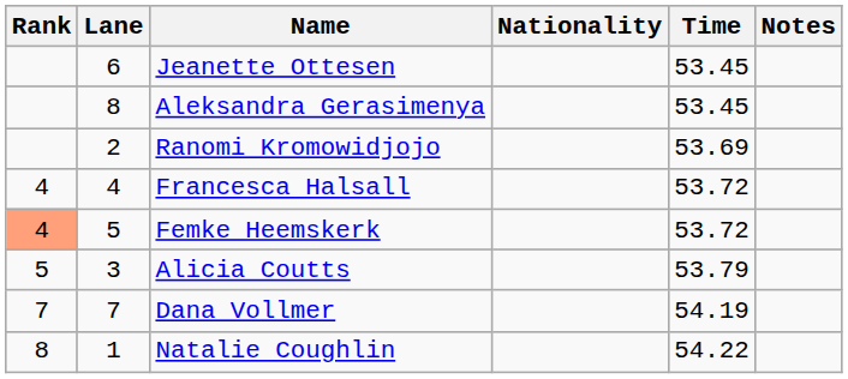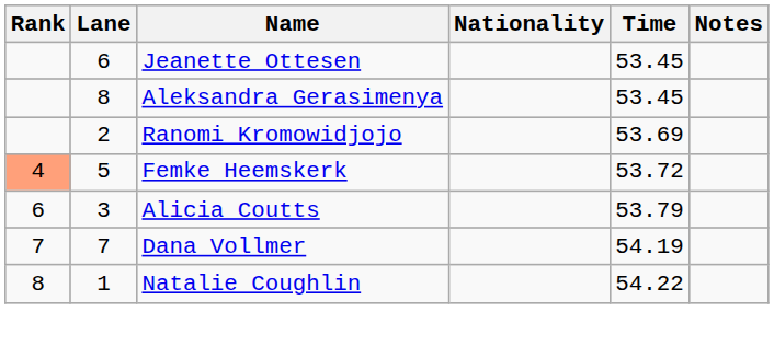- row: 4 | 4 | Francesca Halsall | 53.72
Alicia Coutts | Rank: 5 -> 6
